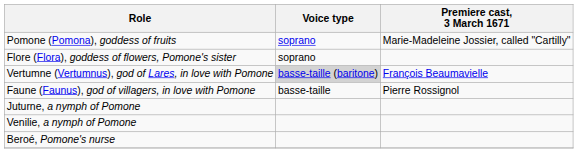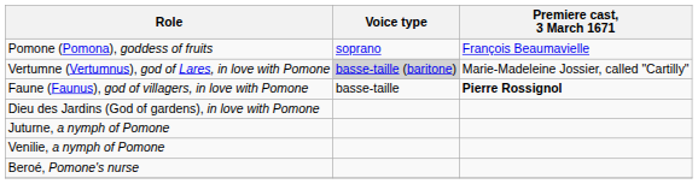Pomone (Pomona), goddess of fruits | Premiere cast, 3 March 1671: Marie-Madeleine Jossier, called "Cartilly" -> François Beaumavielle
- row: Flore (Flora), goddess of flowers, Pomone's sister | soprano
Vertumne (Vertumnus), god of Lares, in love with Pomone | Premiere cast, 3 March 1671: François Beaumavielle -> Marie-Madeleine Jossier, called "Cartilly"
Faune (Faunus), god of villagers, in love with Pomone | Premiere cast, 3 March 1671: normal -> bold
+ row: Dieu des Jardins (God of gardens), in love with Pomone
